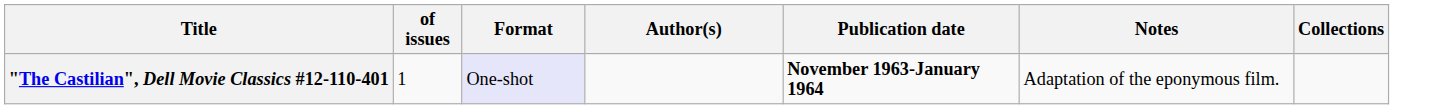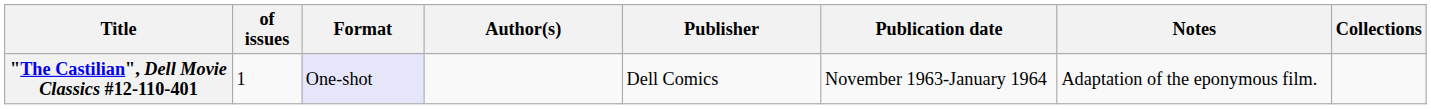+ column: Publisher | Dell Comics
"The Castilian", Dell Movie Classics #12-110-401 | Publication date: bold -> normal
